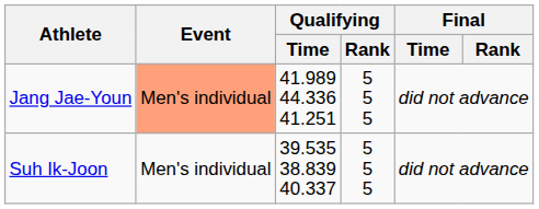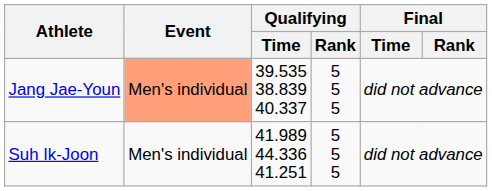Jang Jae-Youn | Qualifying / Time: 41.989 44.336 41.251 -> 39.535 38.839 40.337
Suh Ik-Joon | Qualifying / Time: 39.535 38.839 40.337 -> 41.989 44.336 41.251
